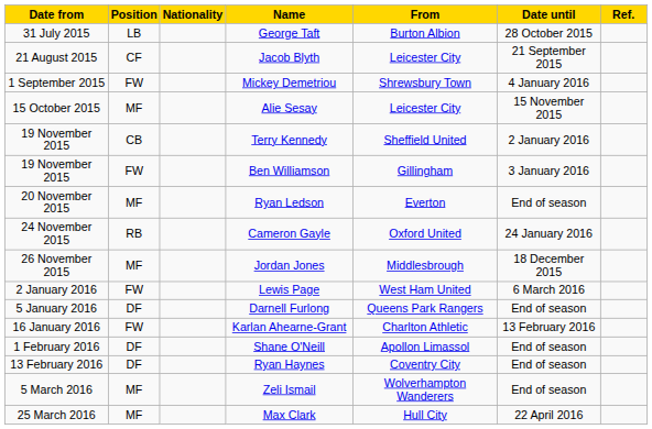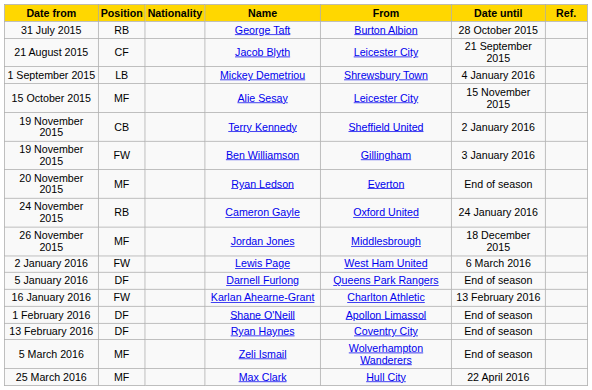George Taft | Position: LB -> RB
Mickey Demetriou | Position: FW -> LB
